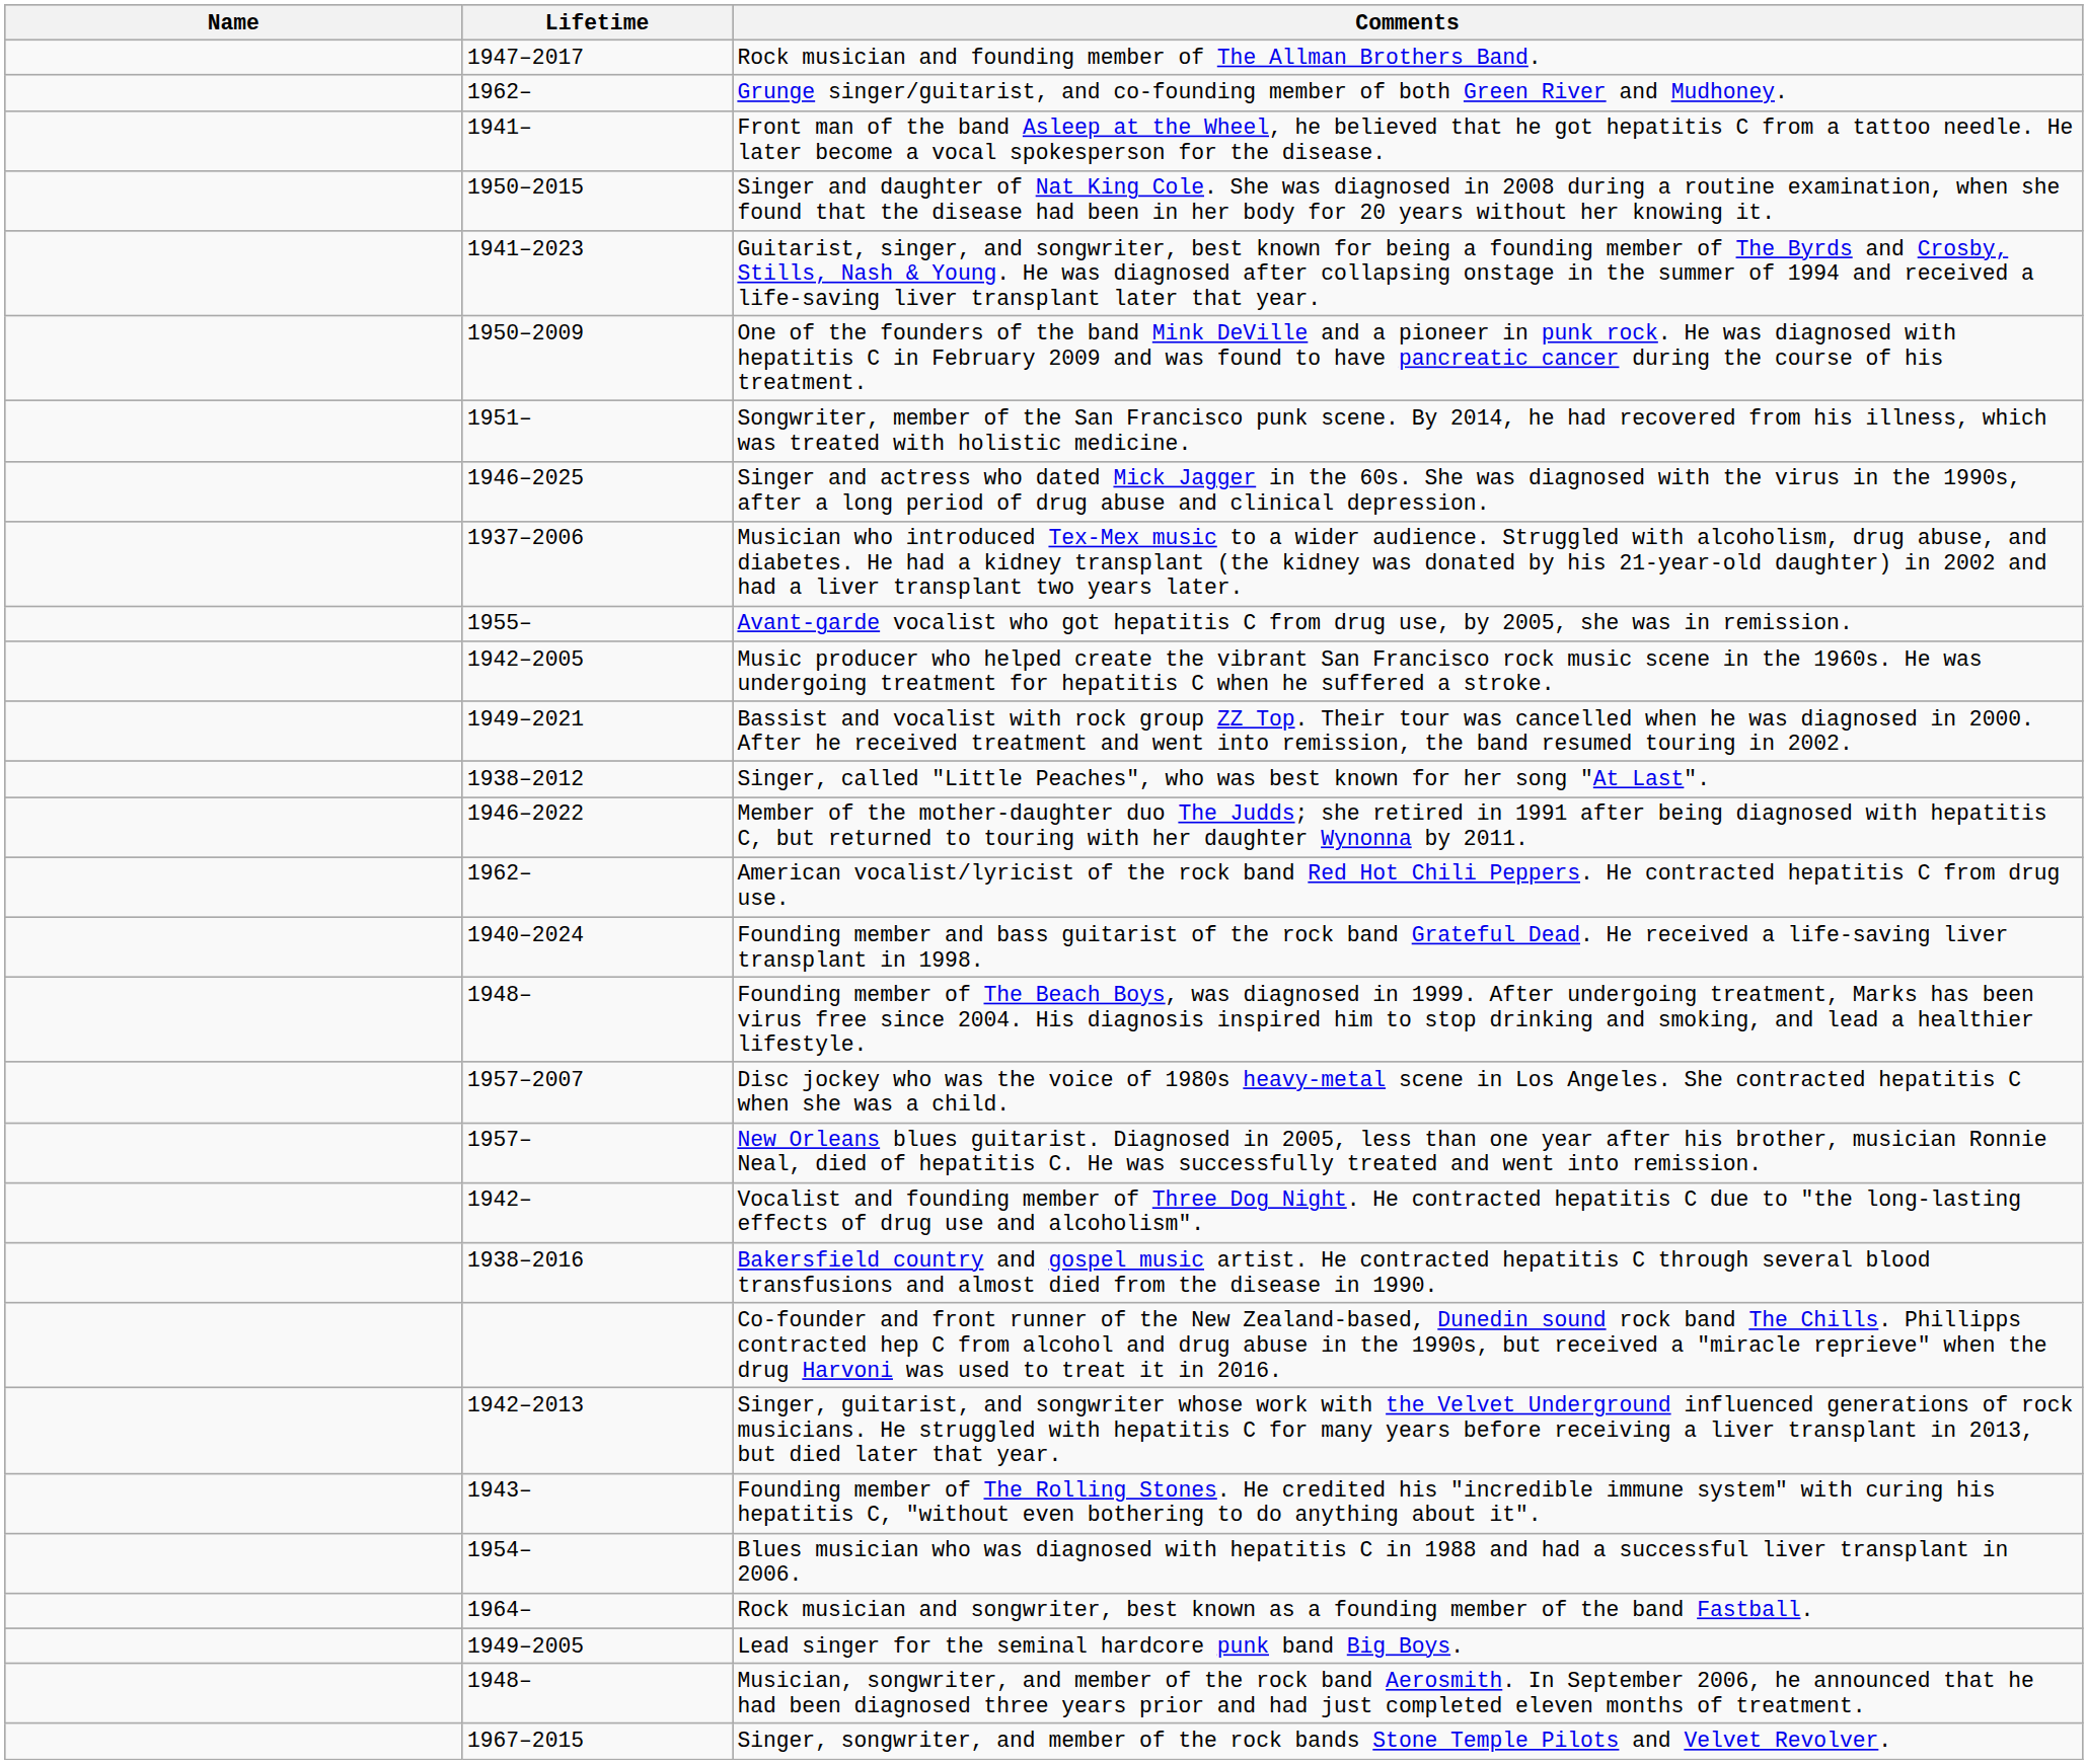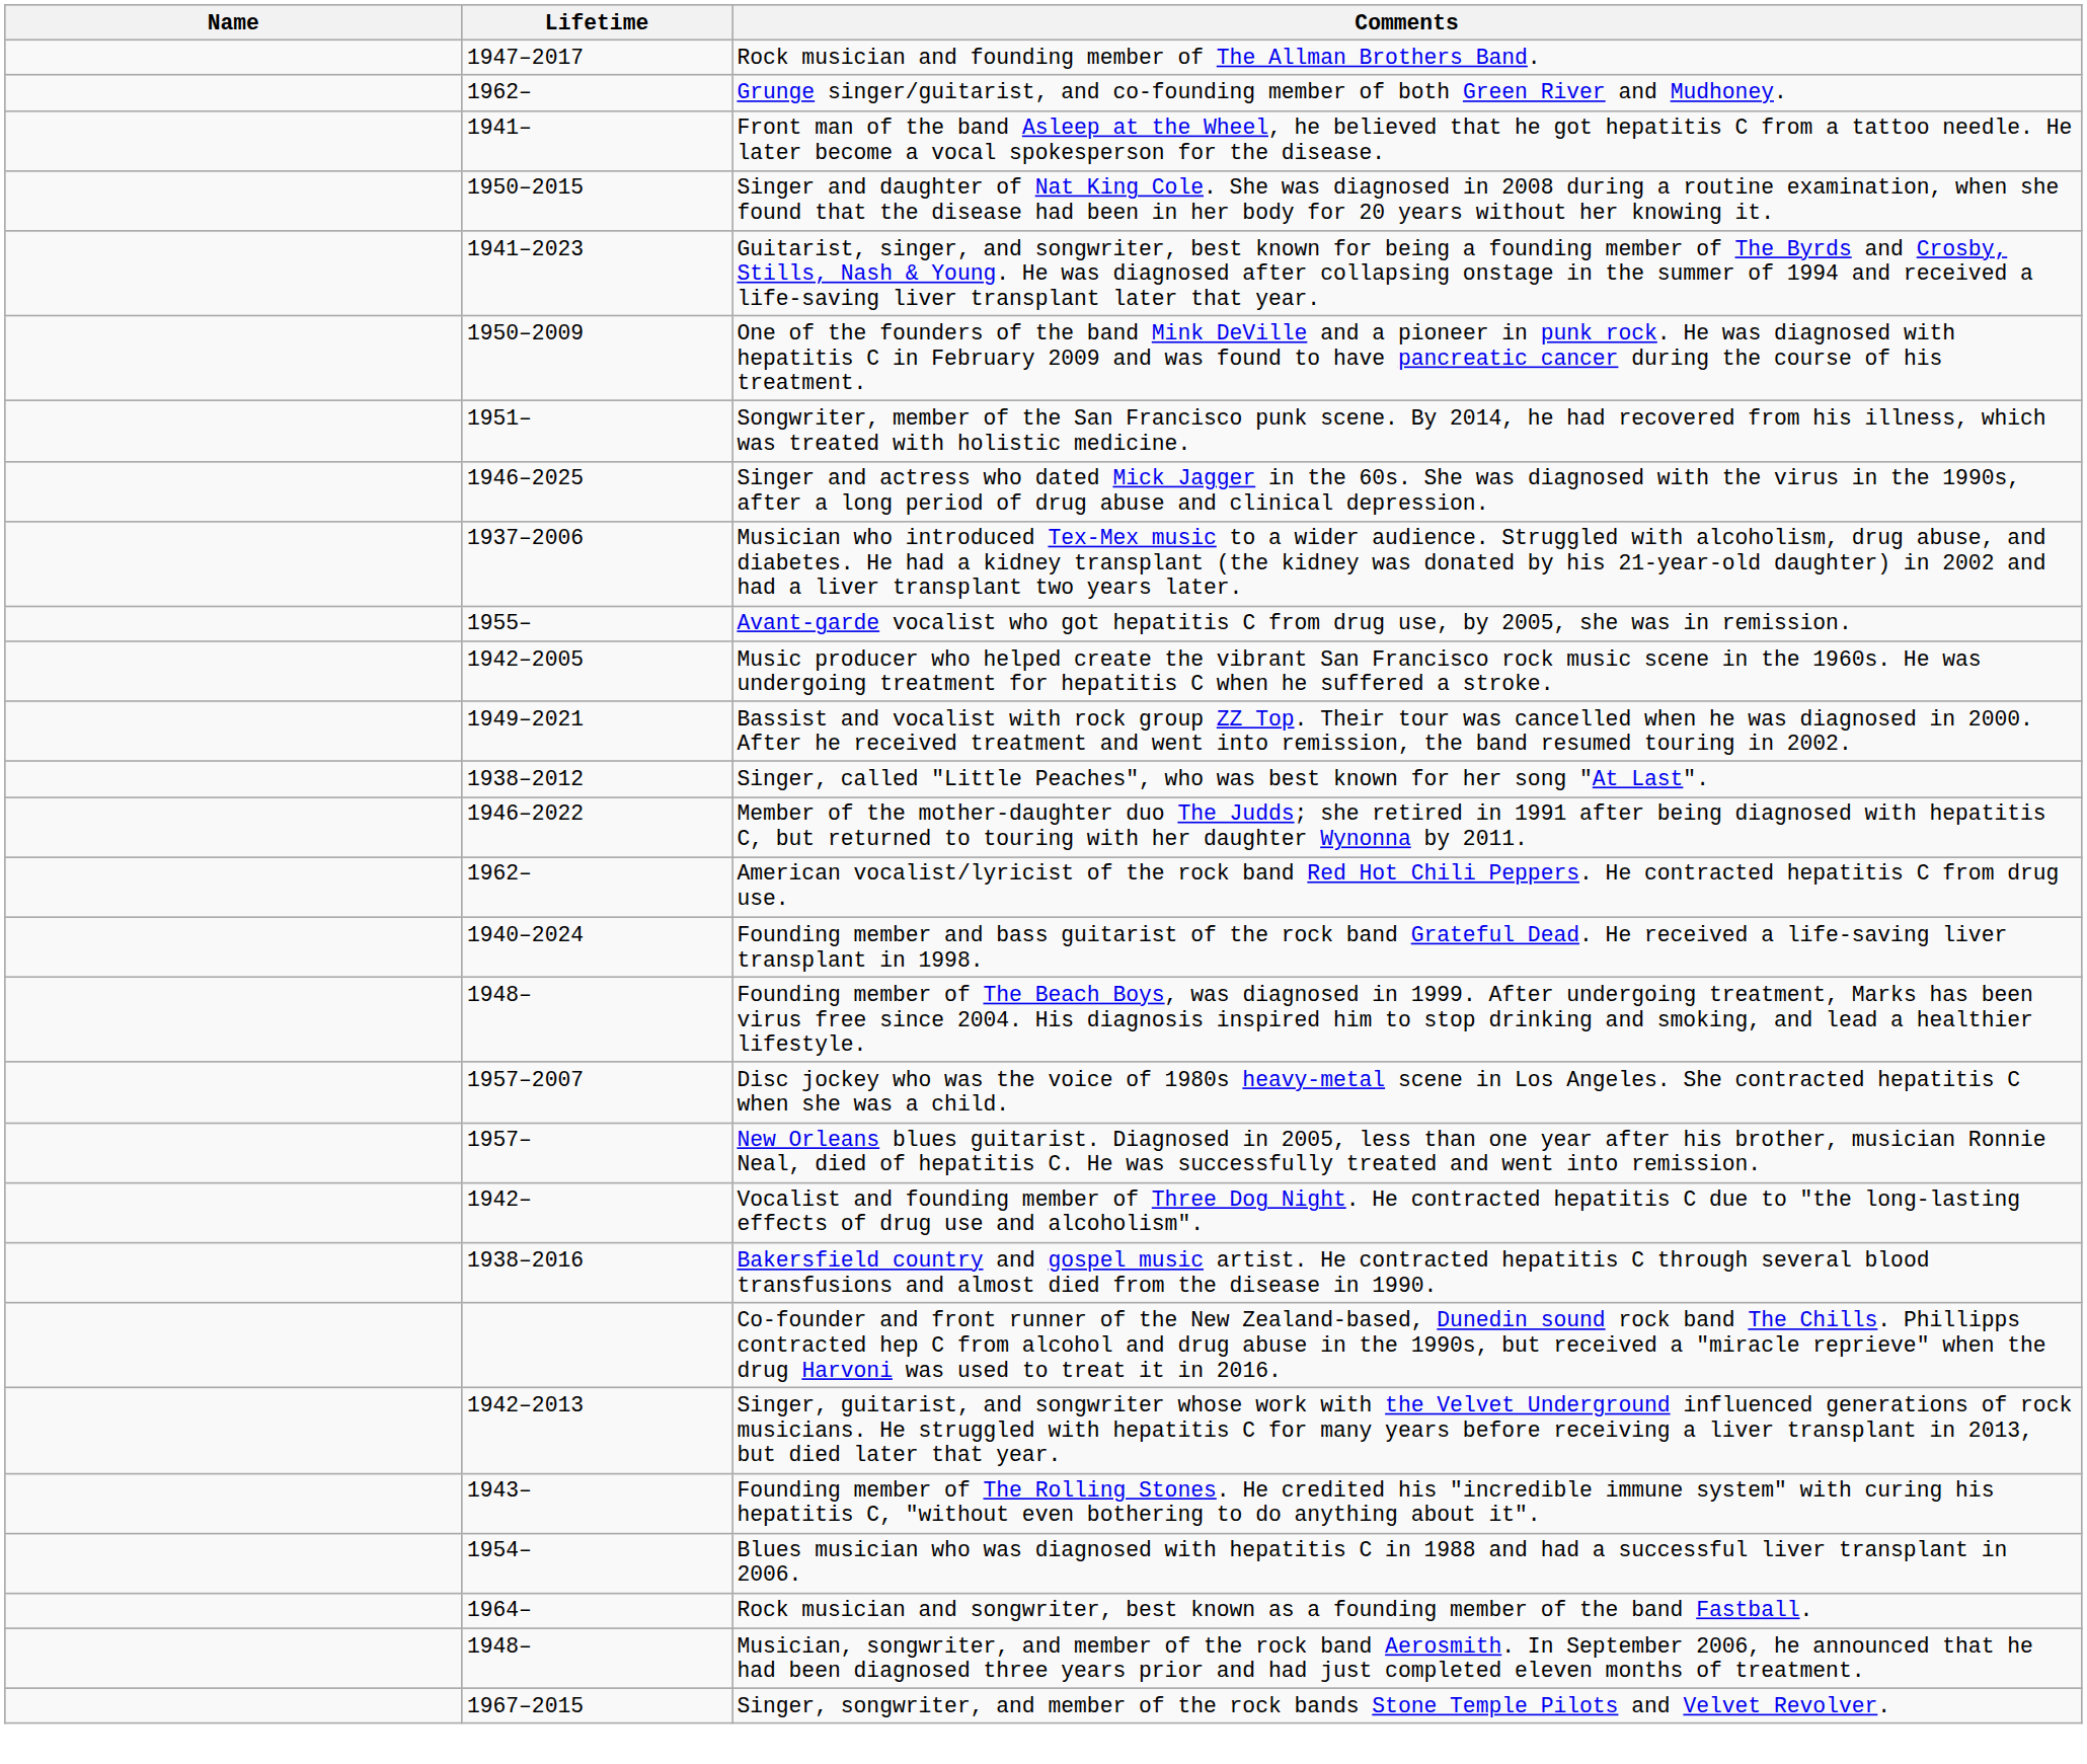- row: 1949–2005 | Lead singer for the seminal hardcore punk band Big Boys.
